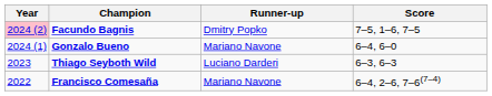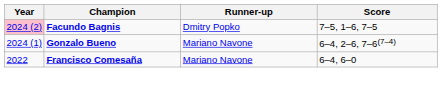Gonzalo Bueno | Score: 6–4, 6–0 -> 6–4, 2–6, 7–6(7–4)
- row: 2023 | Thiago Seyboth Wild | Luciano Darderi | 6–3, 6–3
Francisco Comesaña | Score: 6–4, 2–6, 7–6(7–4) -> 6–4, 6–0
